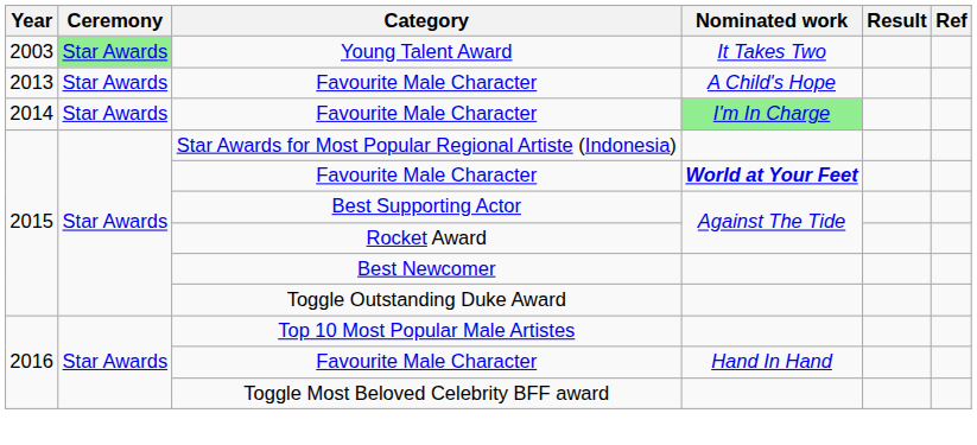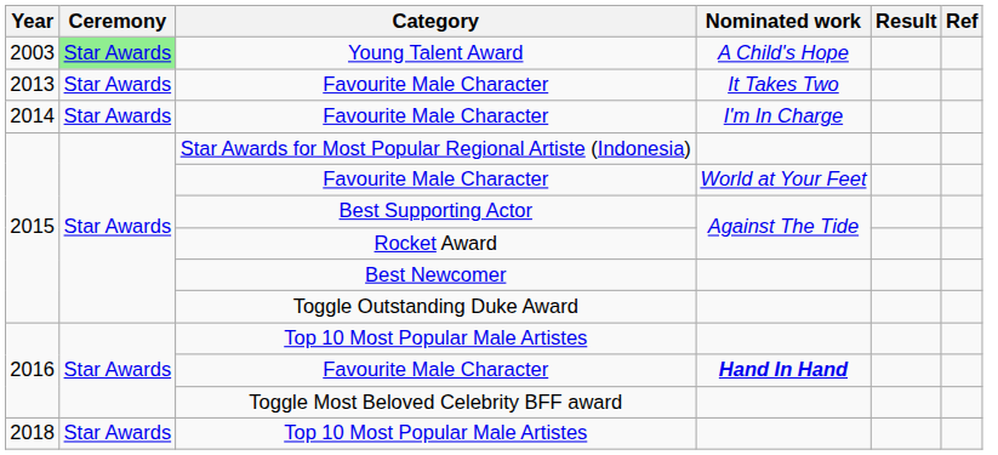Young Talent Award | Nominated work: It Takes Two -> A Child's Hope
2013 / Favourite Male Character | Nominated work: A Child's Hope -> It Takes Two
2014 / Favourite Male Character | Nominated work: lightgreen background -> no background
2015 / Favourite Male Character | Nominated work: bold -> normal
2016 / Favourite Male Character | Nominated work: normal -> bold
+ row: 2018 | Star Awards | Top 10 Most Popular Male Artistes
